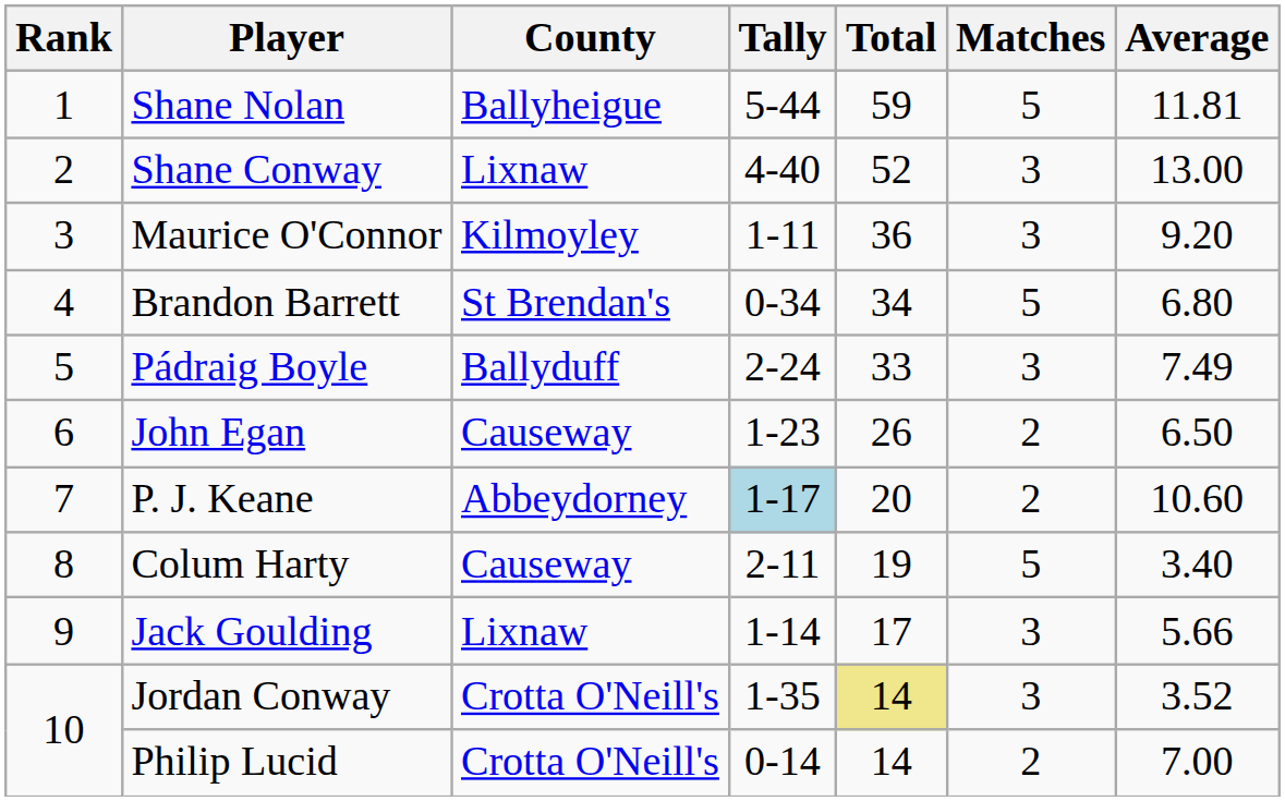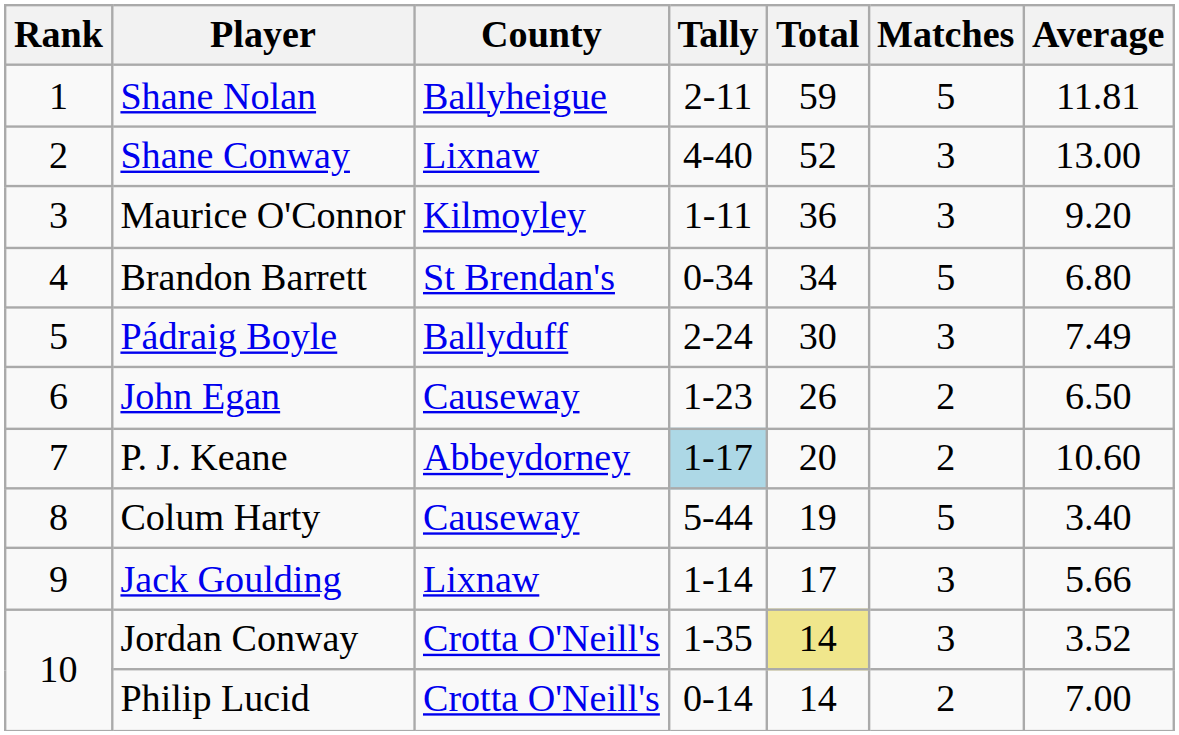Shane Nolan | Tally: 5-44 -> 2-11
Pádraig Boyle | Total: 33 -> 30
Colum Harty | Tally: 2-11 -> 5-44
